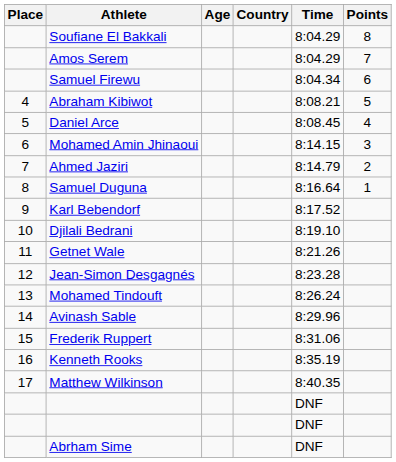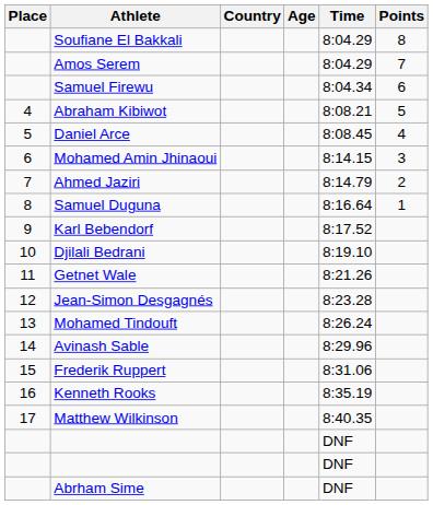columns swapped: Age <-> Country
